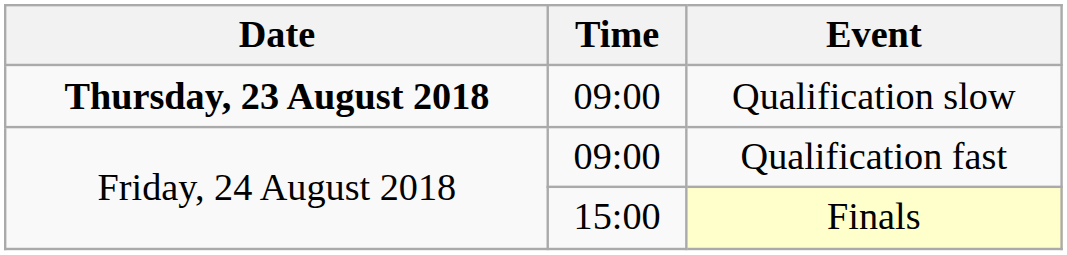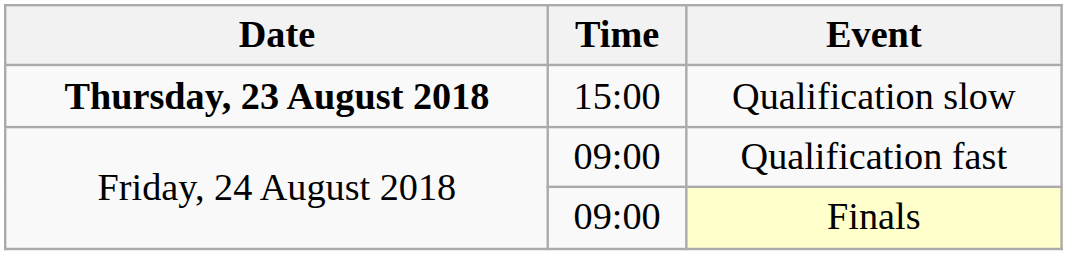Qualification slow | Time: 09:00 -> 15:00
Finals | Time: 15:00 -> 09:00
